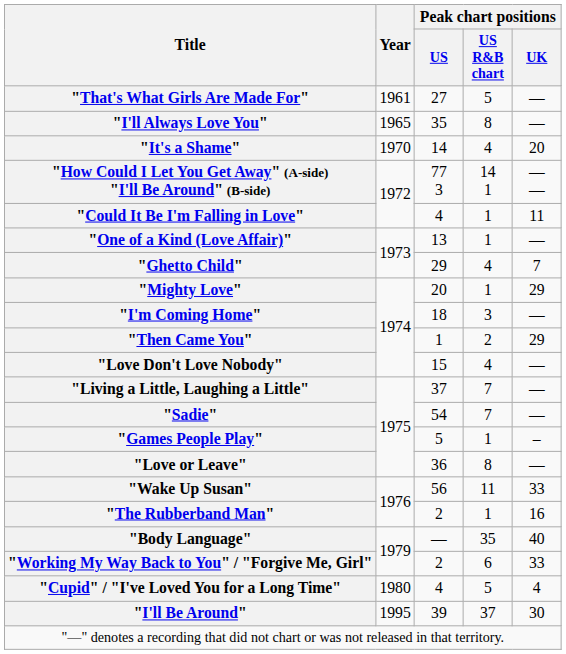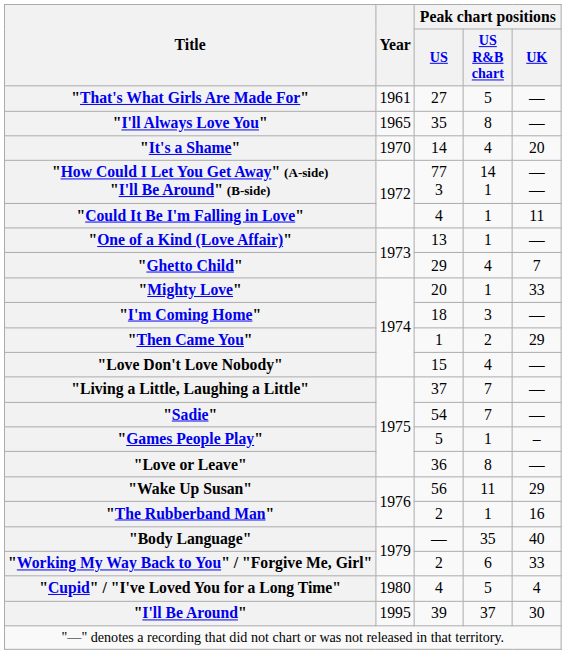"Mighty Love" | Peak chart positions / UK: 29 -> 33
"Wake Up Susan" | Peak chart positions / UK: 33 -> 29
